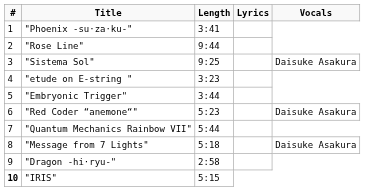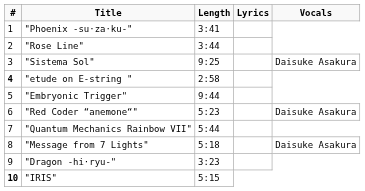"Rose Line" | Length: 9:44 -> 3:44
"etude on E-string " | #: normal -> bold
"etude on E-string " | Length: 3:23 -> 2:58
"Embryonic Trigger" | Length: 3:44 -> 9:44
"Dragon -hi·ryu-" | Length: 2:58 -> 3:23
